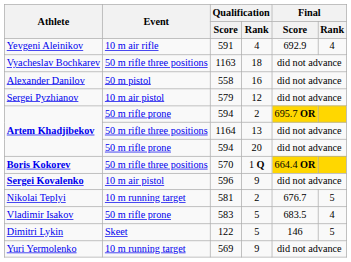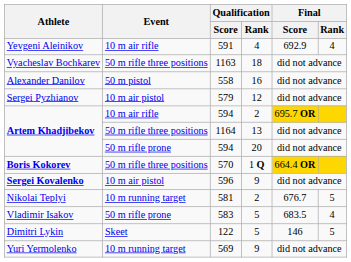594 / 2 | Event: 50 m rifle prone -> 10 m air rifle
